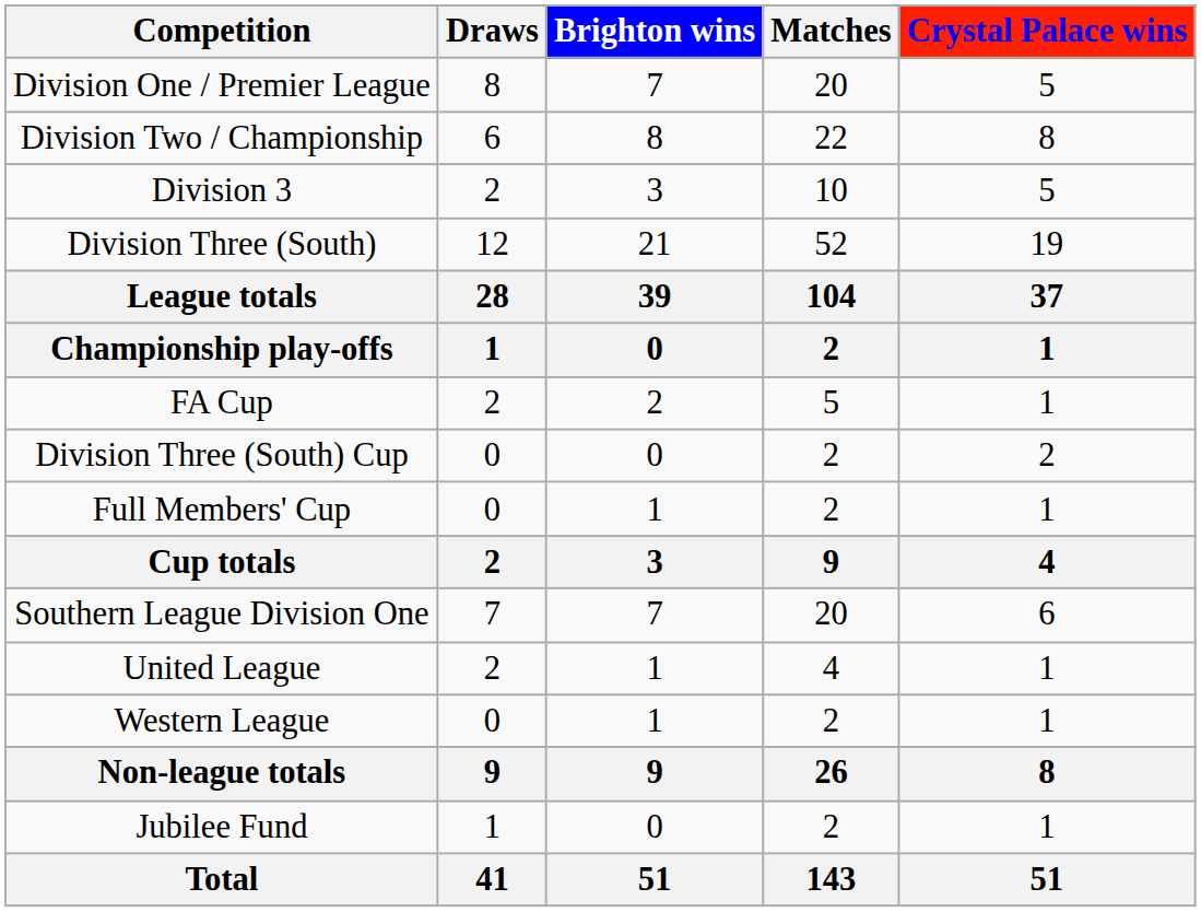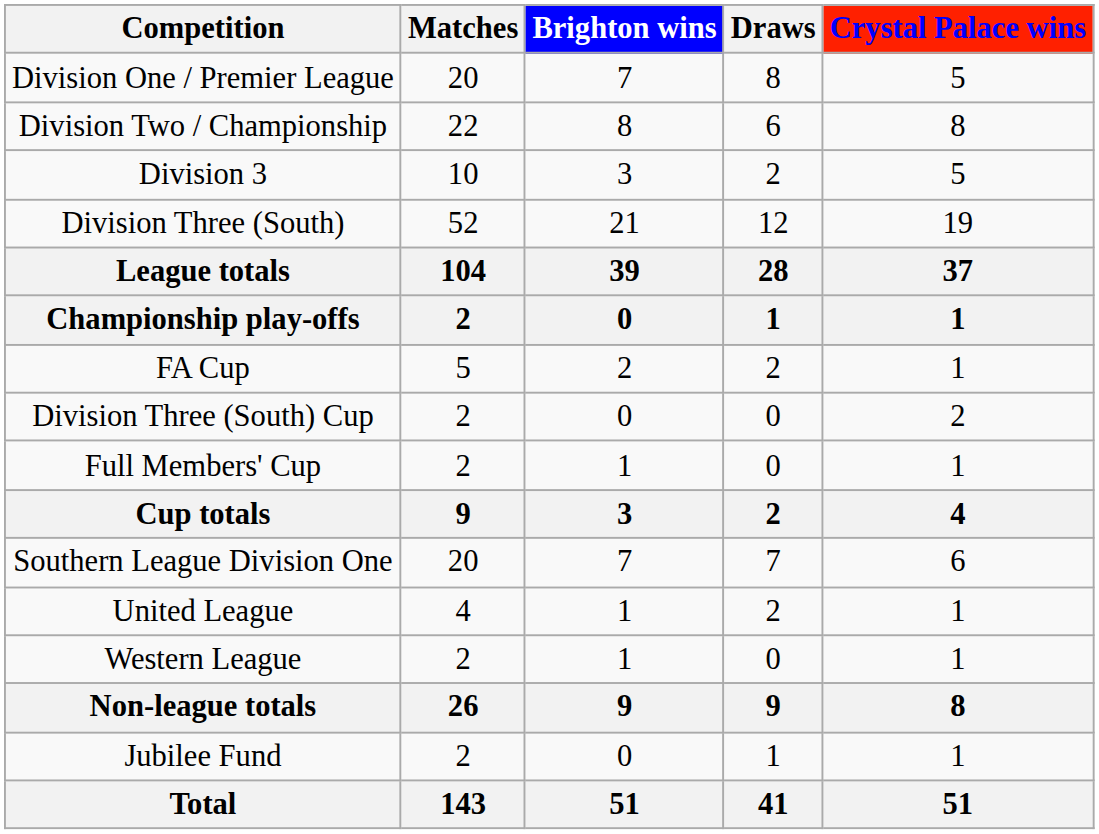columns swapped: Matches <-> Draws
